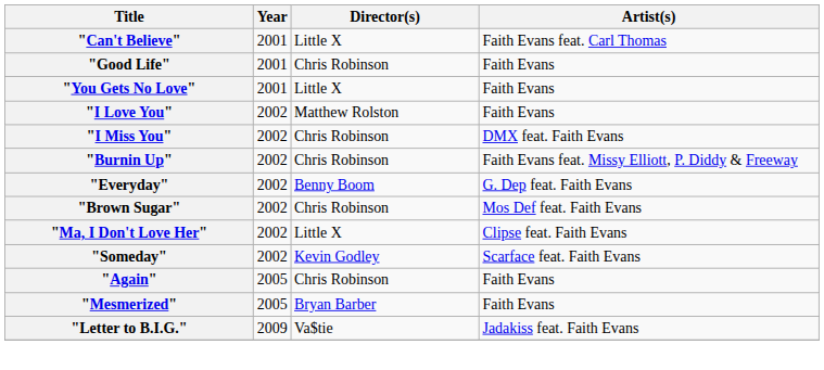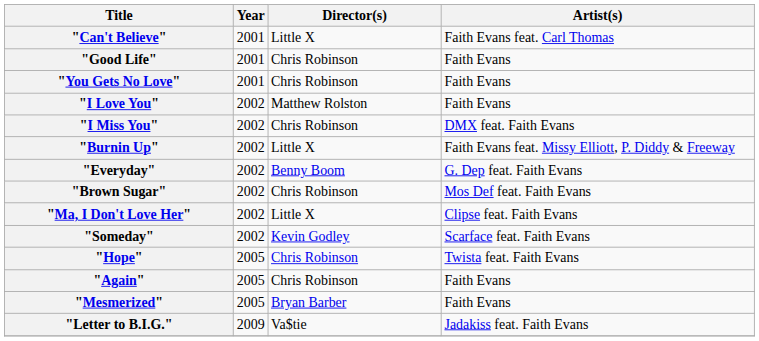"You Gets No Love" | Director(s): Little X -> Chris Robinson
"Burnin Up" | Director(s): Chris Robinson -> Little X
+ row: "Hope" | 2005 | Chris Robinson | Twista feat. Faith Evans
